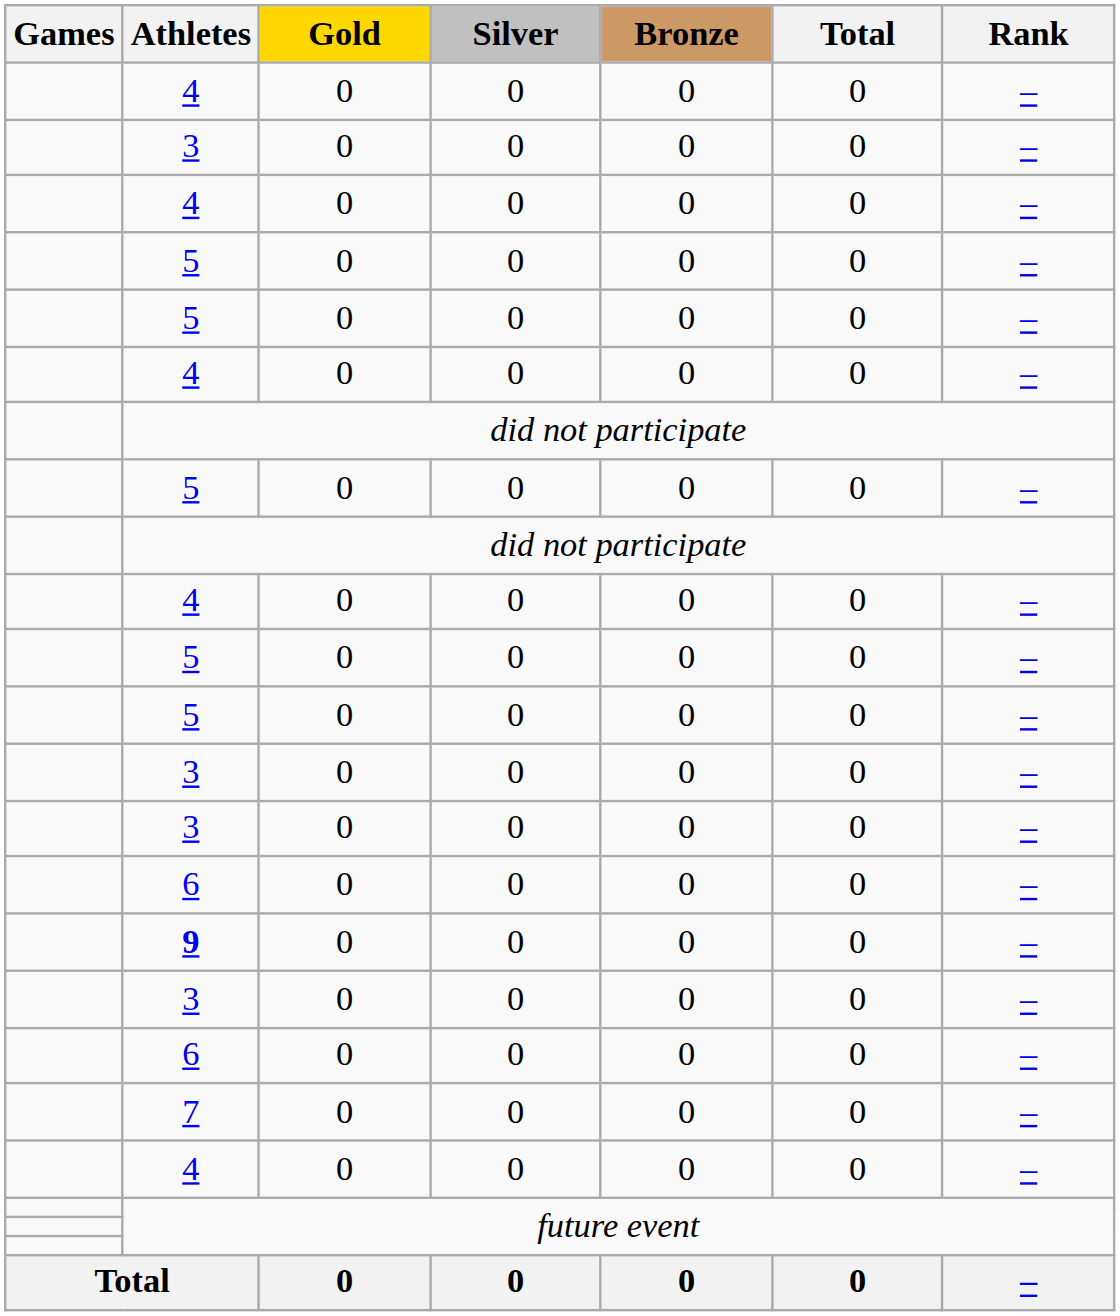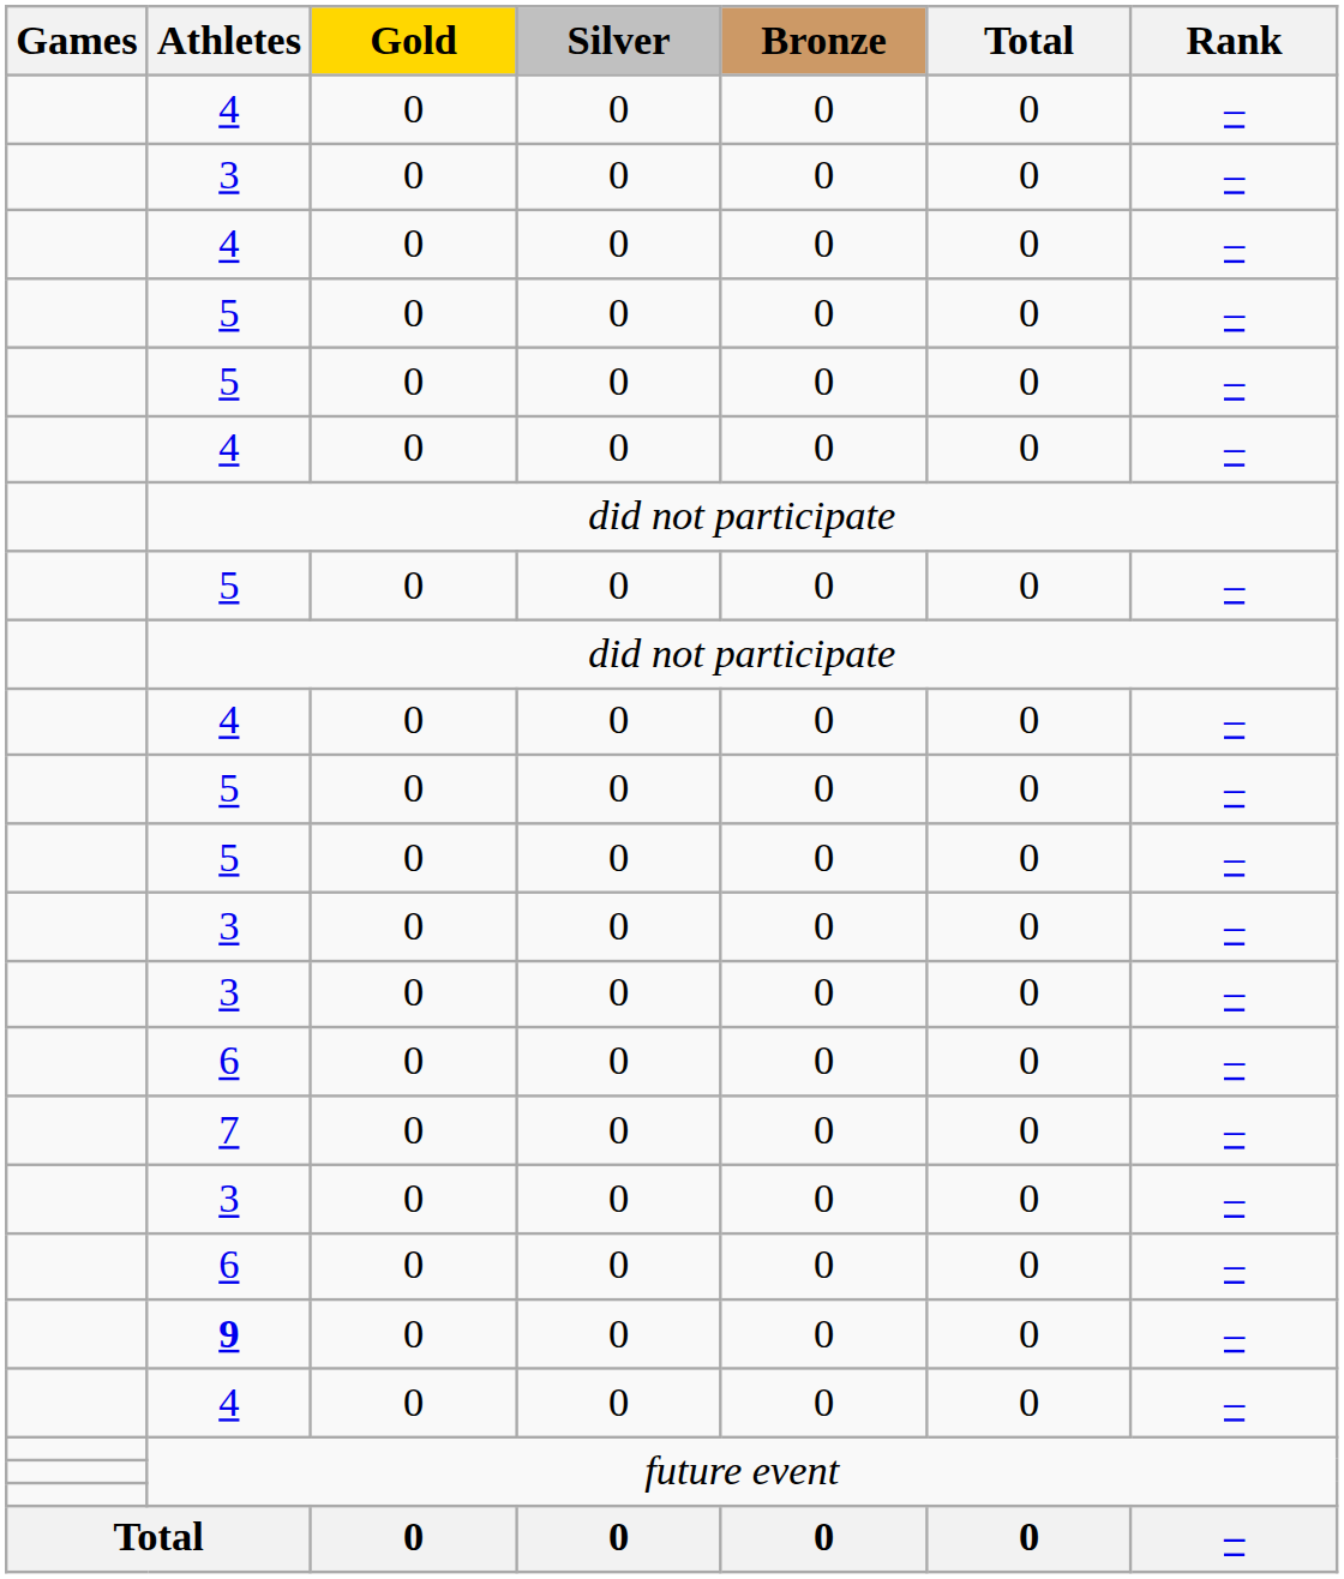rows swapped: 9 <-> 7
